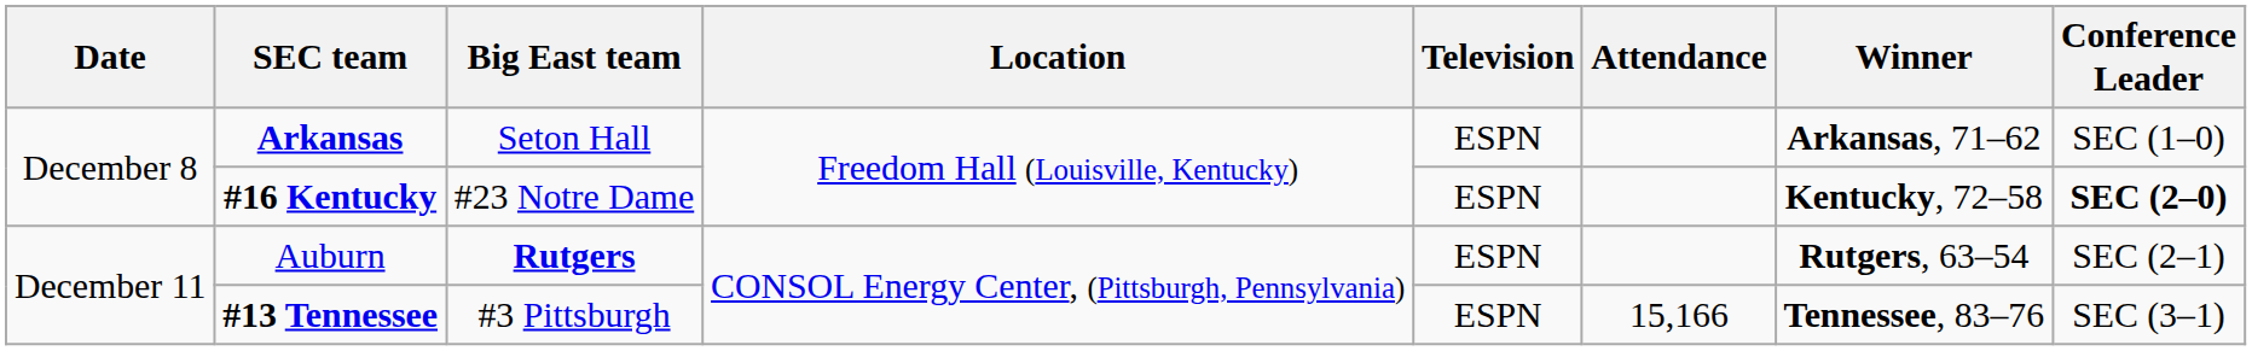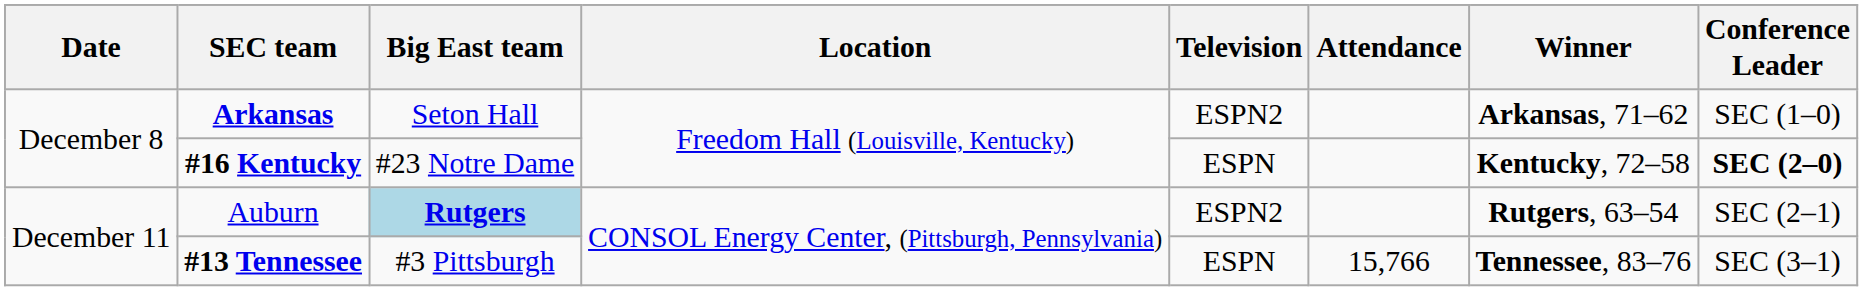Arkansas | Television: ESPN -> ESPN2
Auburn | Big East team: no background -> lightblue background
Auburn | Television: ESPN -> ESPN2
#13 Tennessee | Attendance: 15,166 -> 15,766
